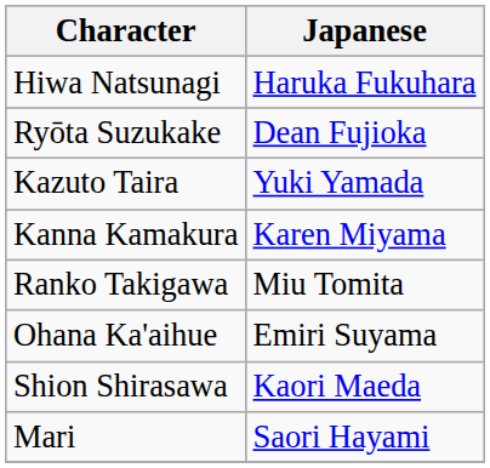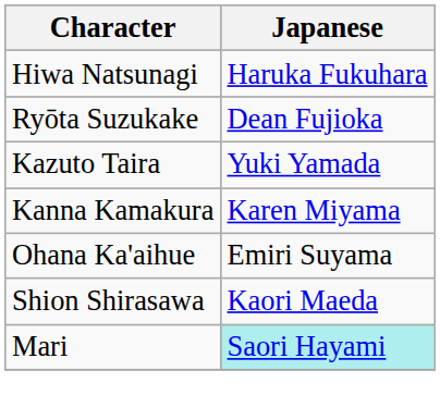- row: Ranko Takigawa | Miu Tomita
Mari | Japanese: no background -> paleturquoise background
